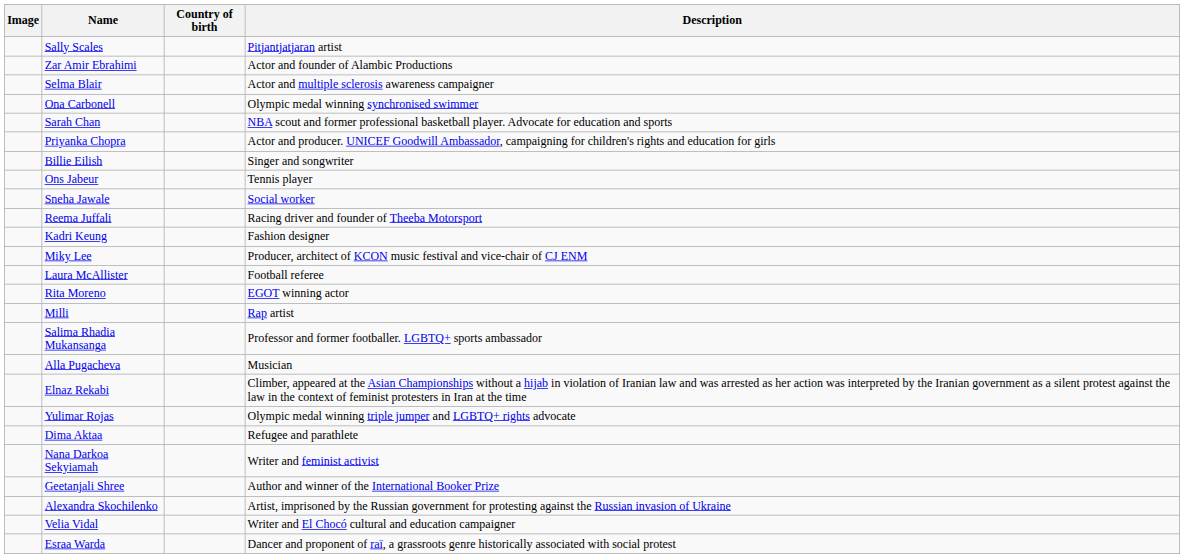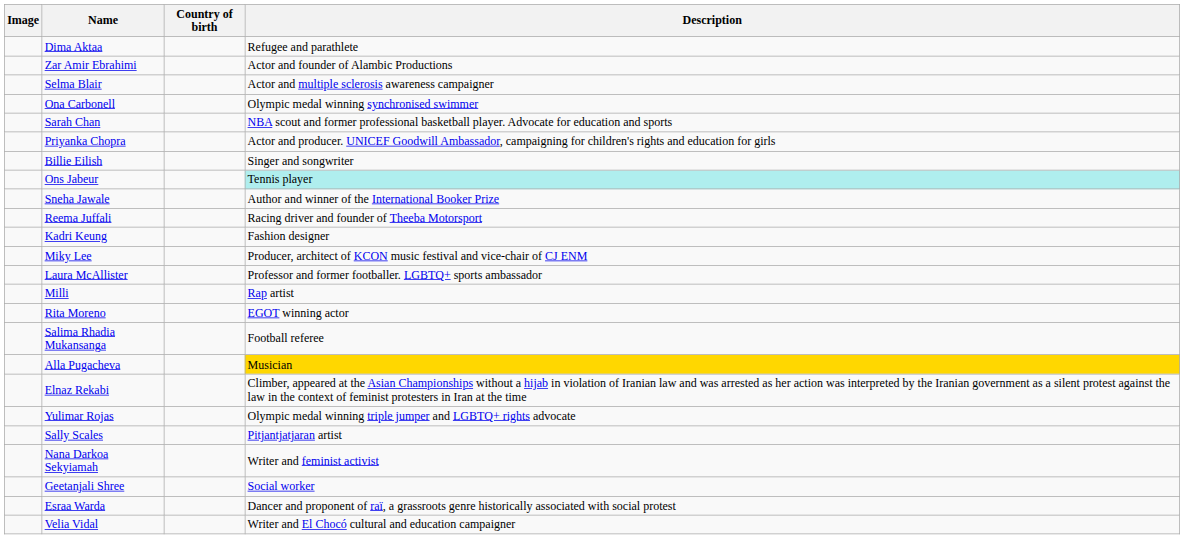rows swapped: Dima Aktaa <-> Sally Scales
Ons Jabeur | Description: no background -> paleturquoise background
Sneha Jawale | Description: Social worker -> Author and winner of the International Booker Prize
Laura McAllister | Description: Football referee -> Professor and former footballer. LGBTQ+ sports ambassador
rows swapped: Milli <-> Rita Moreno
Salima Rhadia Mukansanga | Description: Professor and former footballer. LGBTQ+ sports ambassador -> Football referee
Alla Pugacheva | Description: no background -> gold background
Geetanjali Shree | Description: Author and winner of the International Booker Prize -> Social worker
- row: Alexandra Skochilenko | Artist, imprisoned by the Russian government for protesting against the Russian invasion of Ukraine
rows swapped: Velia Vidal <-> Esraa Warda
